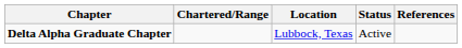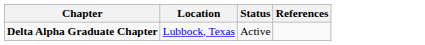- column: Chartered/Range
